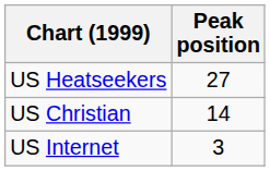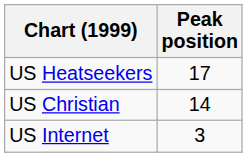US Heatseekers | Peak position: 27 -> 17
